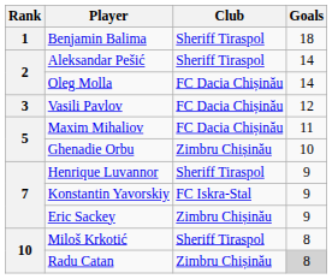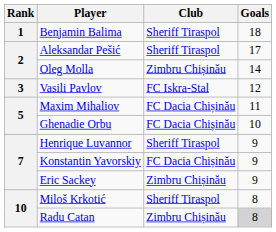Aleksandar Pešić | Goals: 14 -> 17
Oleg Molla | Club: FC Dacia Chișinău -> Zimbru Chișinău
Vasili Pavlov | Club: FC Dacia Chișinău -> FC Iskra-Stal
Ghenadie Orbu | Club: Zimbru Chișinău -> FC Dacia Chișinău
Konstantin Yavorskiy | Club: FC Iskra-Stal -> FC Dacia Chișinău
